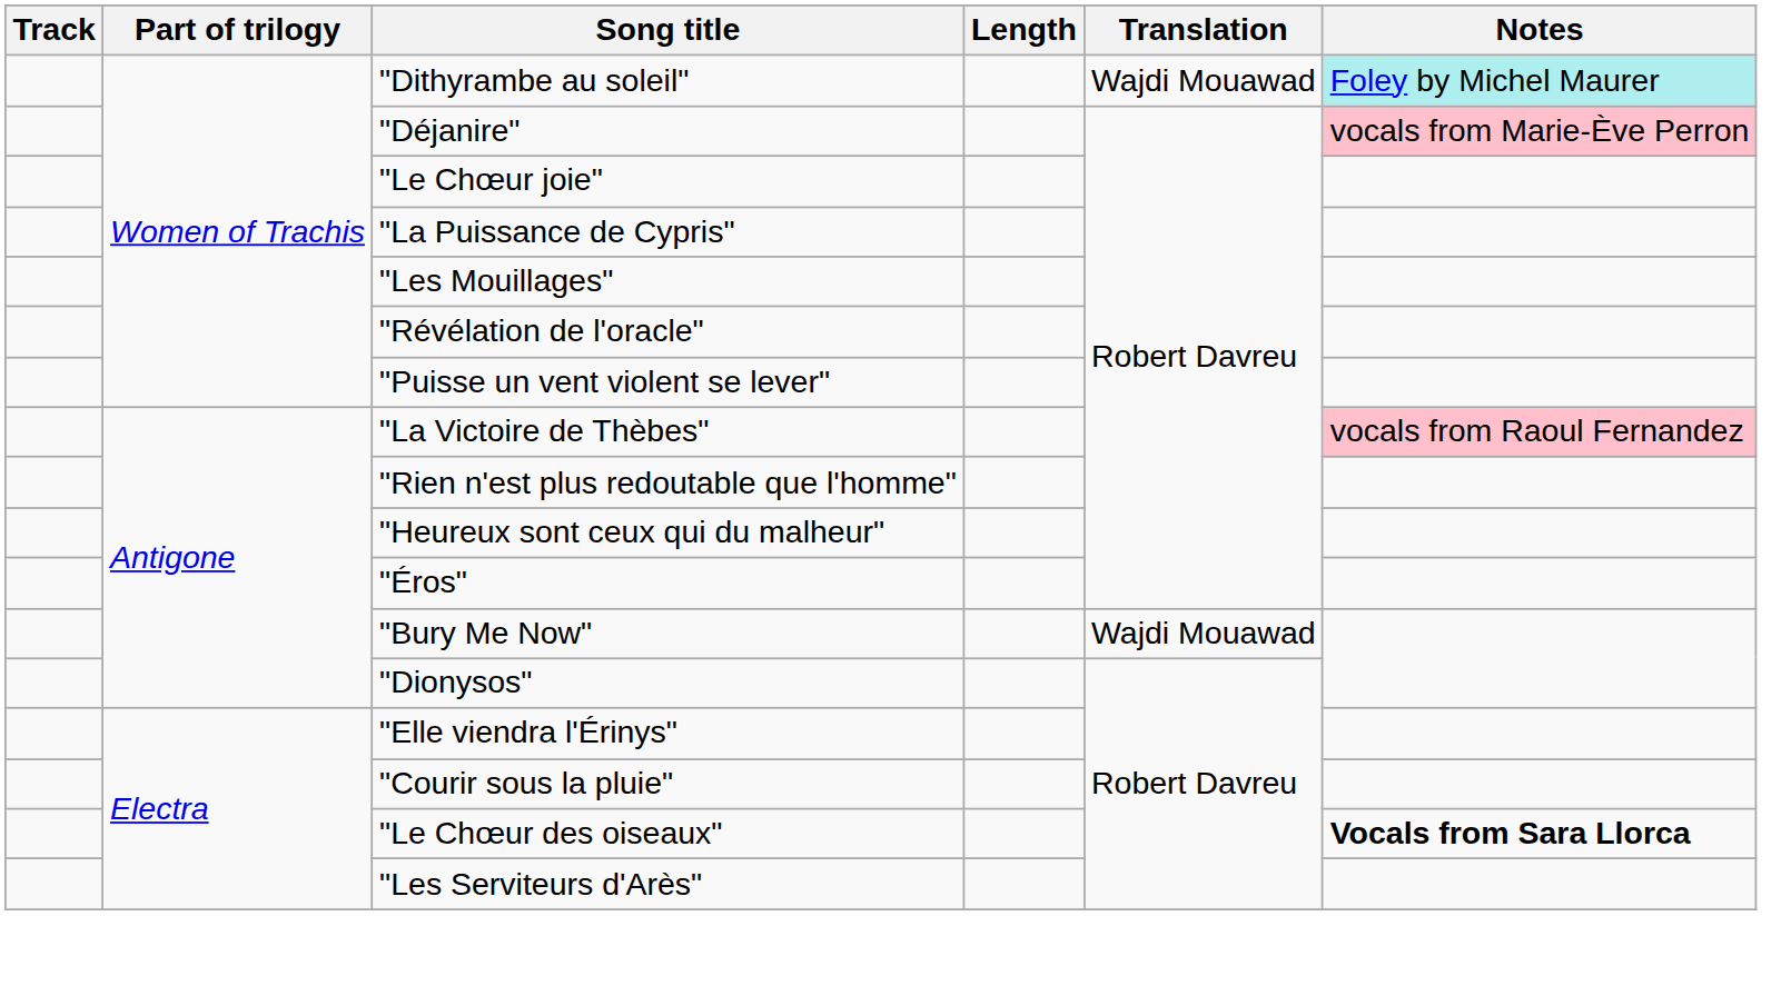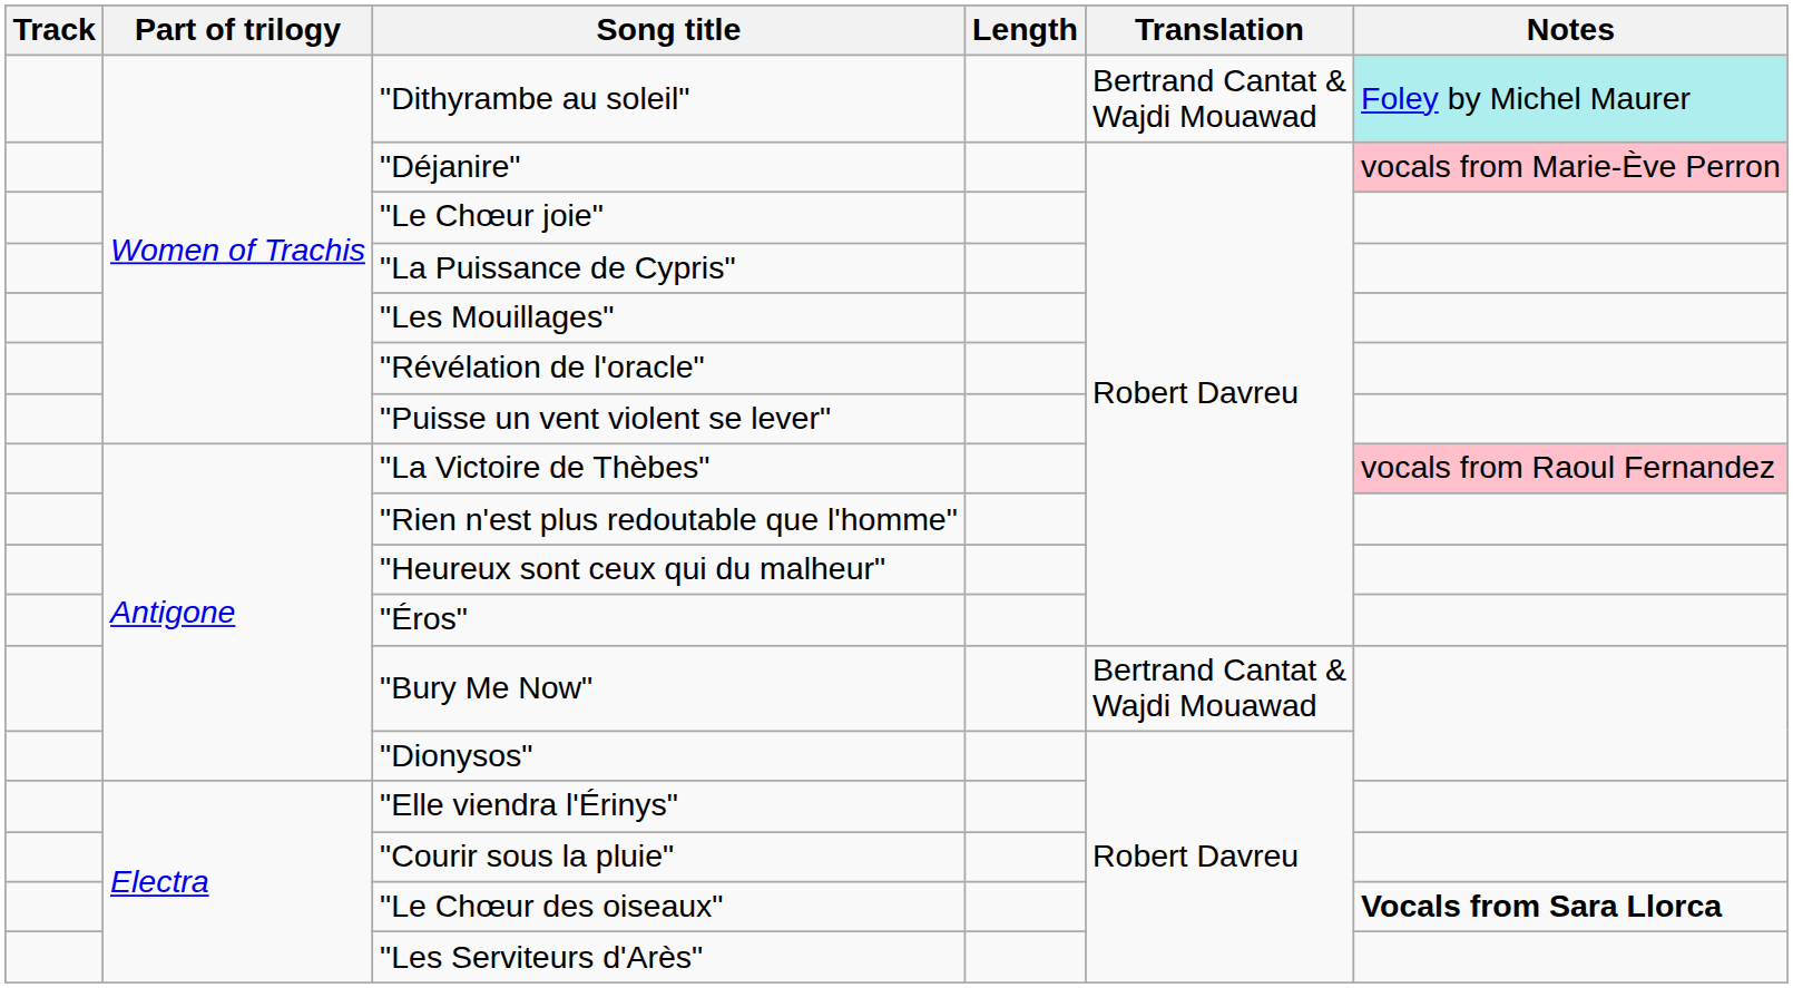"Dithyrambe au soleil" | Translation: Wajdi Mouawad -> Bertrand Cantat & Wajdi Mouawad
"Bury Me Now" | Translation: Wajdi Mouawad -> Bertrand Cantat & Wajdi Mouawad
